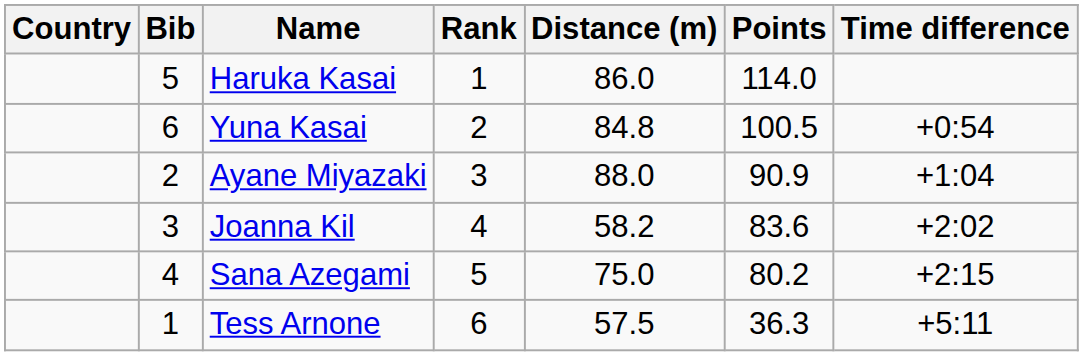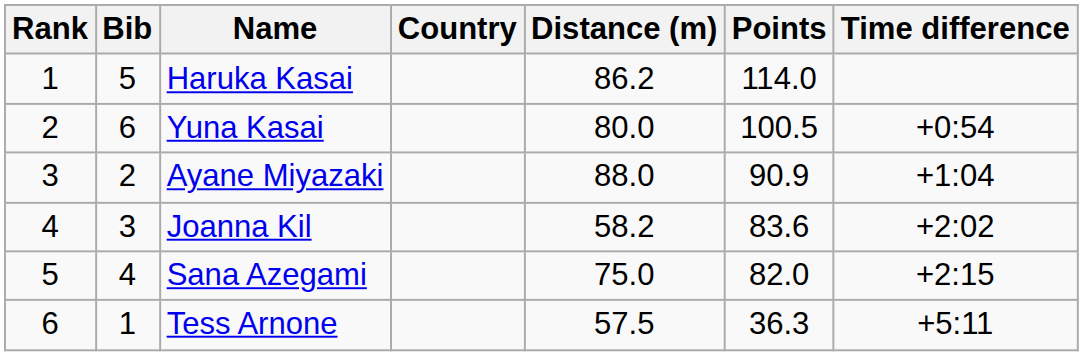columns swapped: Rank <-> Country
Haruka Kasai | Distance (m): 86.0 -> 86.2
Yuna Kasai | Distance (m): 84.8 -> 80.0
Sana Azegami | Points: 80.2 -> 82.0
